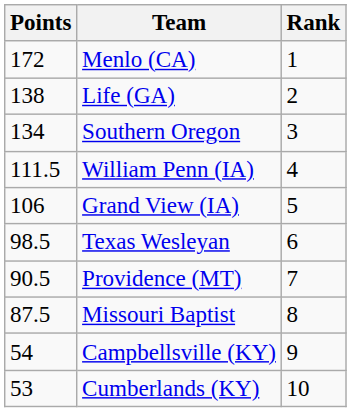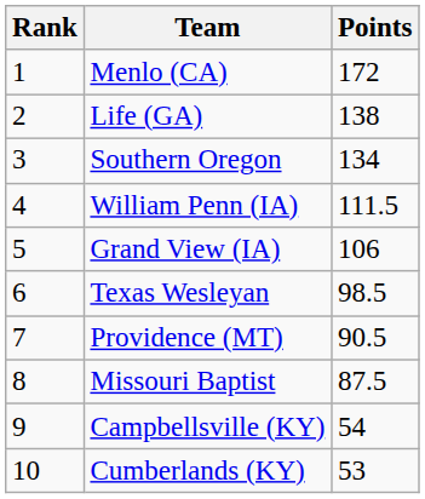columns swapped: Rank <-> Points
